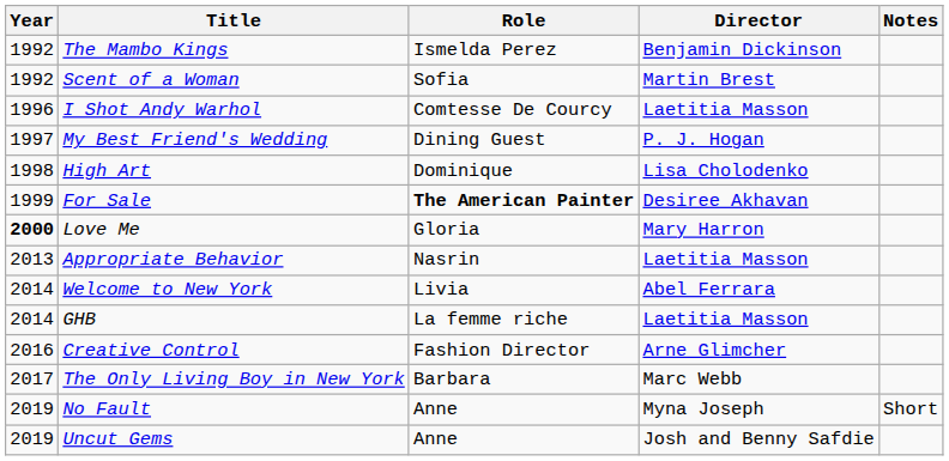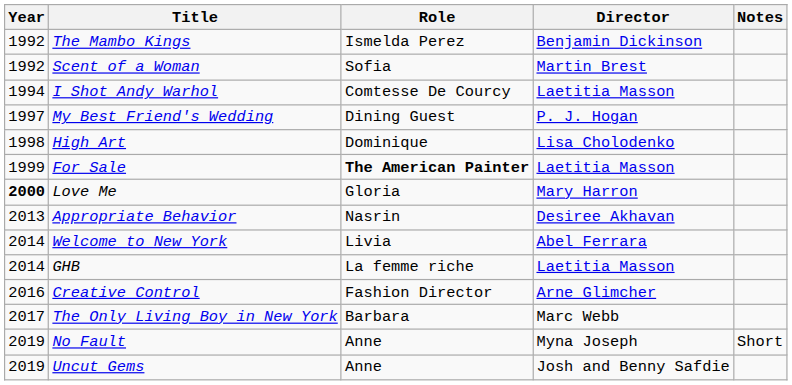I Shot Andy Warhol | Year: 1996 -> 1994
For Sale | Director: Desiree Akhavan -> Laetitia Masson
Appropriate Behavior | Director: Laetitia Masson -> Desiree Akhavan
